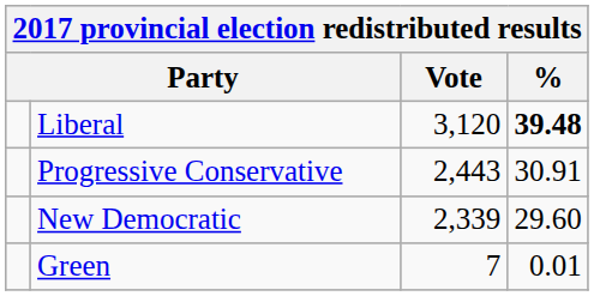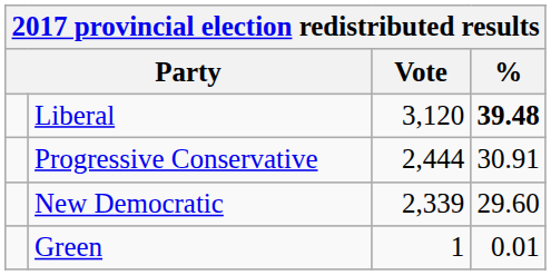Progressive Conservative | Vote: 2,443 -> 2,444
Green | Vote: 7 -> 1
